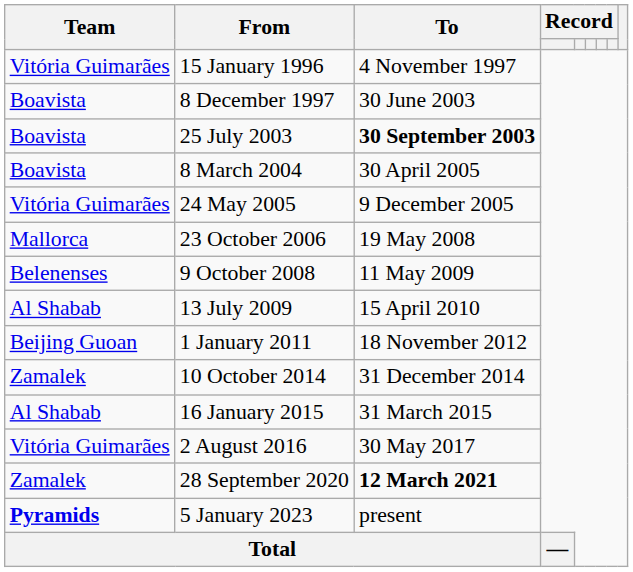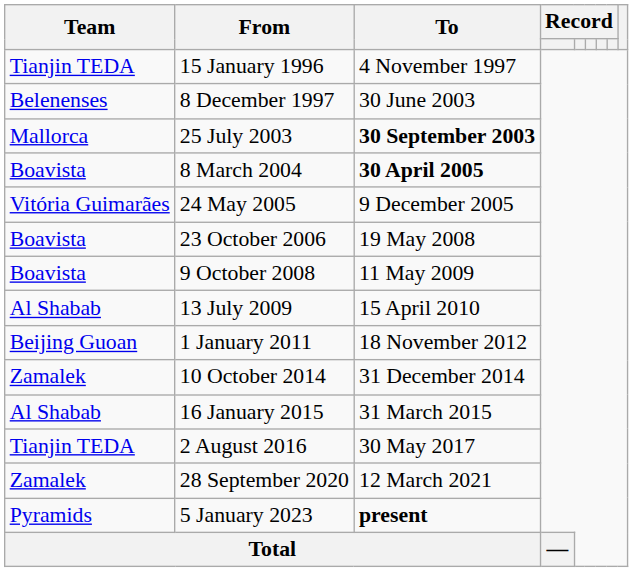15 January 1996 | Team: Vitória Guimarães -> Tianjin TEDA
8 December 1997 | Team: Boavista -> Belenenses
25 July 2003 | Team: Boavista -> Mallorca
8 March 2004 | To: normal -> bold
23 October 2006 | Team: Mallorca -> Boavista
9 October 2008 | Team: Belenenses -> Boavista
2 August 2016 | Team: Vitória Guimarães -> Tianjin TEDA
28 September 2020 | To: bold -> normal
5 January 2023 | Team: bold -> normal
5 January 2023 | To: normal -> bold
